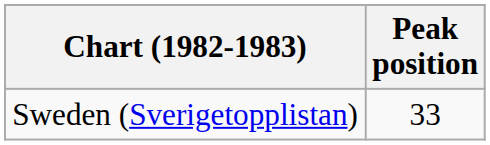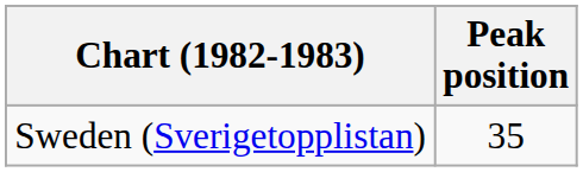Sweden (Sverigetopplistan) | Peak position: 33 -> 35
